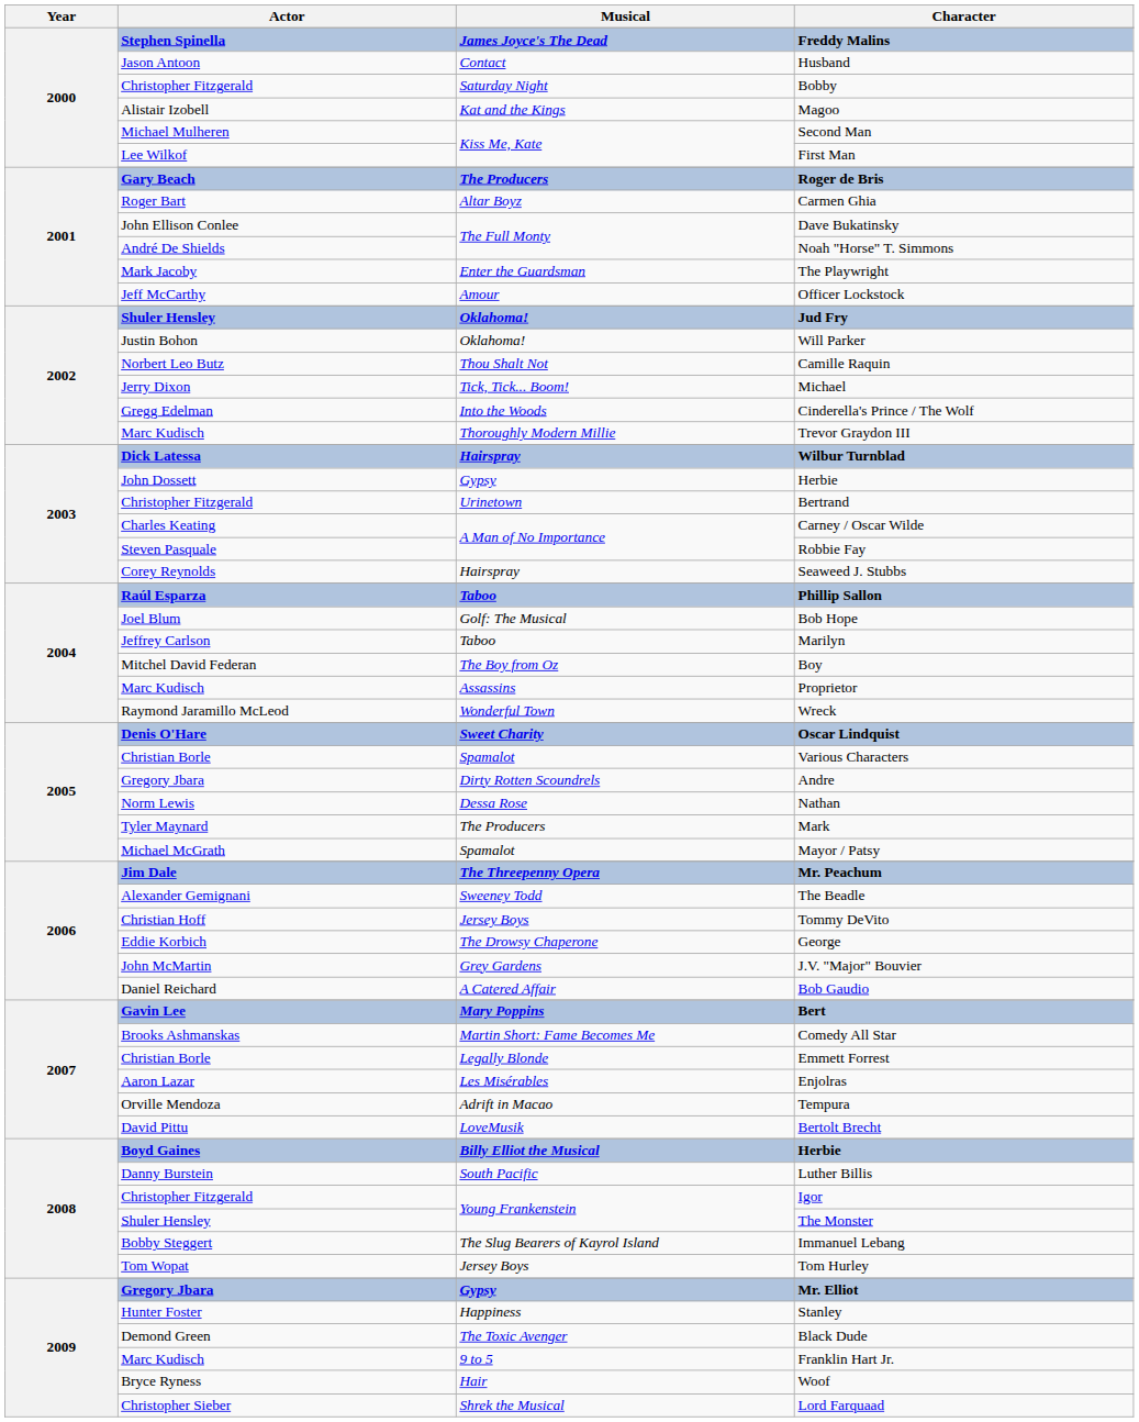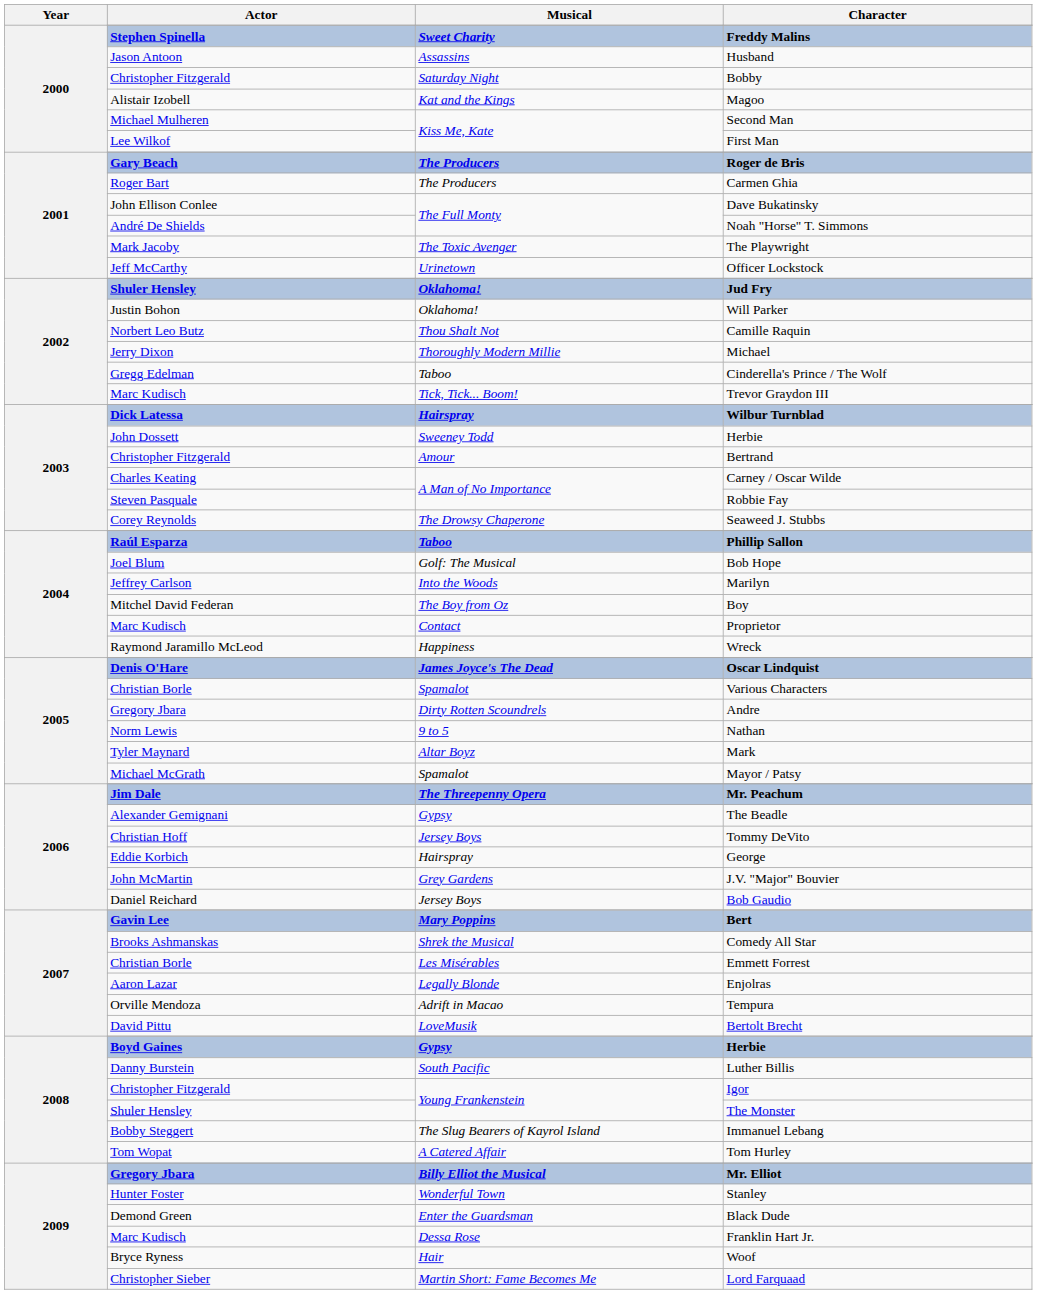Freddy Malins | Musical: James Joyce's The Dead -> Sweet Charity
Husband | Musical: Contact -> Assassins
Carmen Ghia | Musical: Altar Boyz -> The Producers
The Playwright | Musical: Enter the Guardsman -> The Toxic Avenger
Officer Lockstock | Musical: Amour -> Urinetown
Michael | Musical: Tick, Tick... Boom! -> Thoroughly Modern Millie
Cinderella's Prince / The Wolf | Musical: Into the Woods -> Taboo
Trevor Graydon III | Musical: Thoroughly Modern Millie -> Tick, Tick... Boom!
John Dossett / Herbie | Musical: Gypsy -> Sweeney Todd
Bertrand | Musical: Urinetown -> Amour
Seaweed J. Stubbs | Musical: Hairspray -> The Drowsy Chaperone
Marilyn | Musical: Taboo -> Into the Woods
Proprietor | Musical: Assassins -> Contact
Wreck | Musical: Wonderful Town -> Happiness
Oscar Lindquist | Musical: Sweet Charity -> James Joyce's The Dead
Nathan | Musical: Dessa Rose -> 9 to 5
Mark | Musical: The Producers -> Altar Boyz
The Beadle | Musical: Sweeney Todd -> Gypsy
George | Musical: The Drowsy Chaperone -> Hairspray
Bob Gaudio | Musical: A Catered Affair -> Jersey Boys
Comedy All Star | Musical: Martin Short: Fame Becomes Me -> Shrek the Musical
Emmett Forrest | Musical: Legally Blonde -> Les Misérables
Enjolras | Musical: Les Misérables -> Legally Blonde
Boyd Gaines / Herbie | Musical: Billy Elliot the Musical -> Gypsy
Tom Hurley | Musical: Jersey Boys -> A Catered Affair
Mr. Elliot | Musical: Gypsy -> Billy Elliot the Musical
Stanley | Musical: Happiness -> Wonderful Town
Black Dude | Musical: The Toxic Avenger -> Enter the Guardsman
Franklin Hart Jr. | Musical: 9 to 5 -> Dessa Rose
Lord Farquaad | Musical: Shrek the Musical -> Martin Short: Fame Becomes Me
